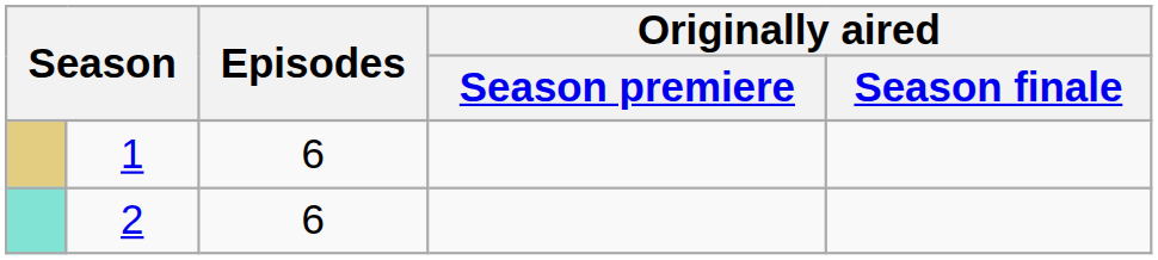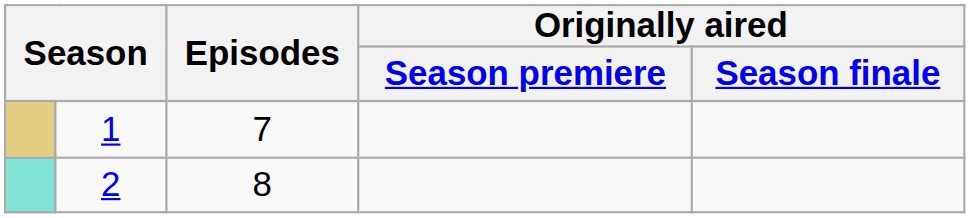1 | Episodes: 6 -> 7
2 | Episodes: 6 -> 8
